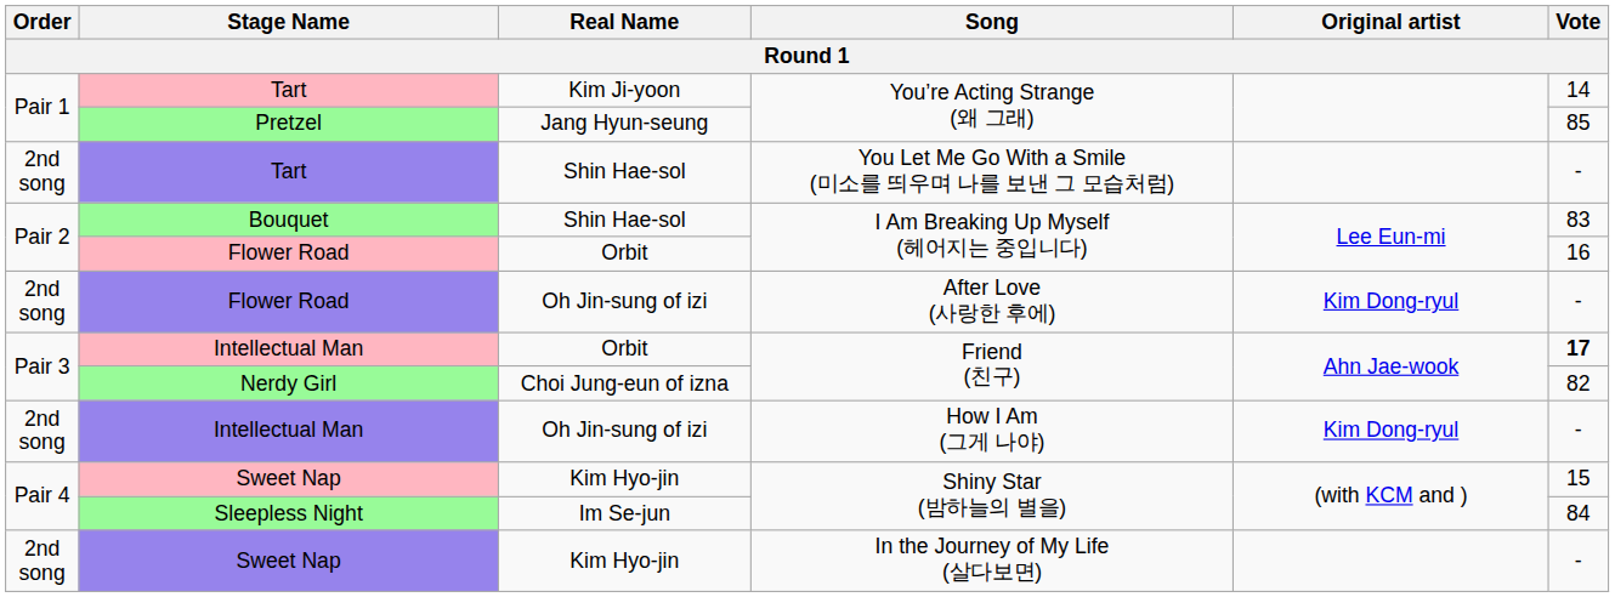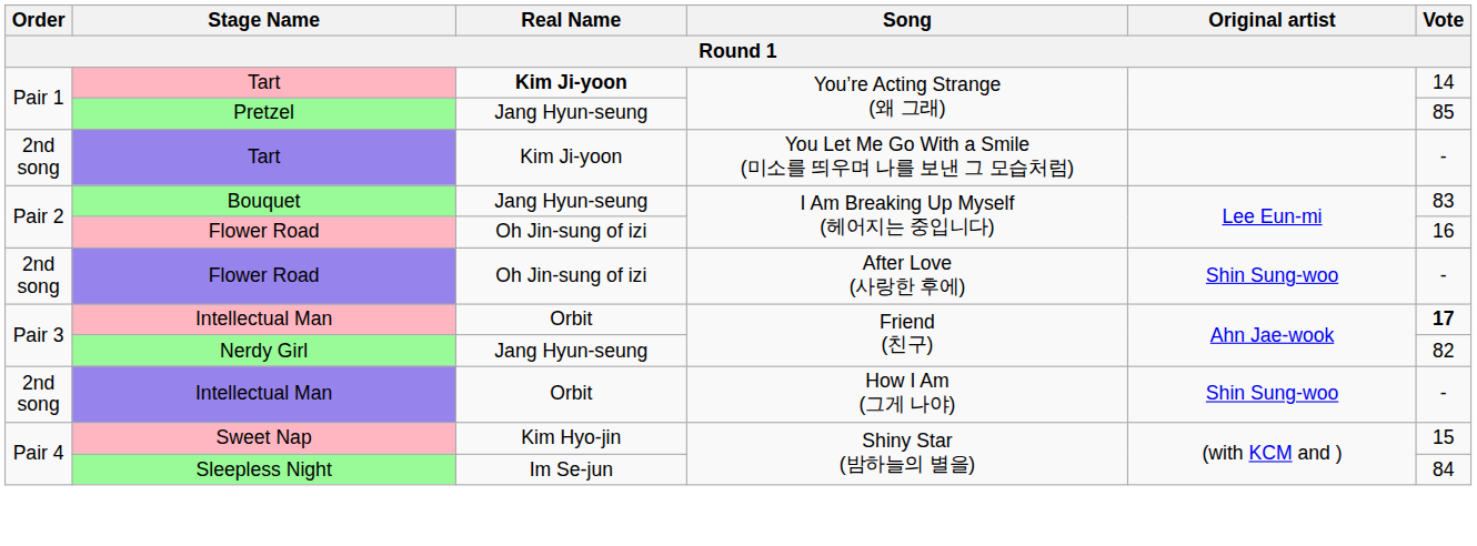Tart / You’re Acting Strange (왜 그래) | Real Name: normal -> bold
Tart / You Let Me Go With a Smile (미소를 띄우며 나를 보낸 그 모습처럼) | Real Name: Shin Hae-sol -> Kim Ji-yoon
Bouquet | Real Name: Shin Hae-sol -> Jang Hyun-seung
Flower Road / I Am Breaking Up Myself (헤어지는 중입니다) | Real Name: Orbit -> Oh Jin-sung of izi
Flower Road / After Love (사랑한 후에) | Original artist: Kim Dong-ryul -> Shin Sung-woo
Nerdy Girl | Real Name: Choi Jung-eun of izna -> Jang Hyun-seung
Intellectual Man / How I Am (그게 나야) | Real Name: Oh Jin-sung of izi -> Orbit
Intellectual Man / How I Am (그게 나야) | Original artist: Kim Dong-ryul -> Shin Sung-woo
- row: 2nd song | Sweet Nap | Kim Hyo-jin | In the Journey of My Life (살다보면) | -
